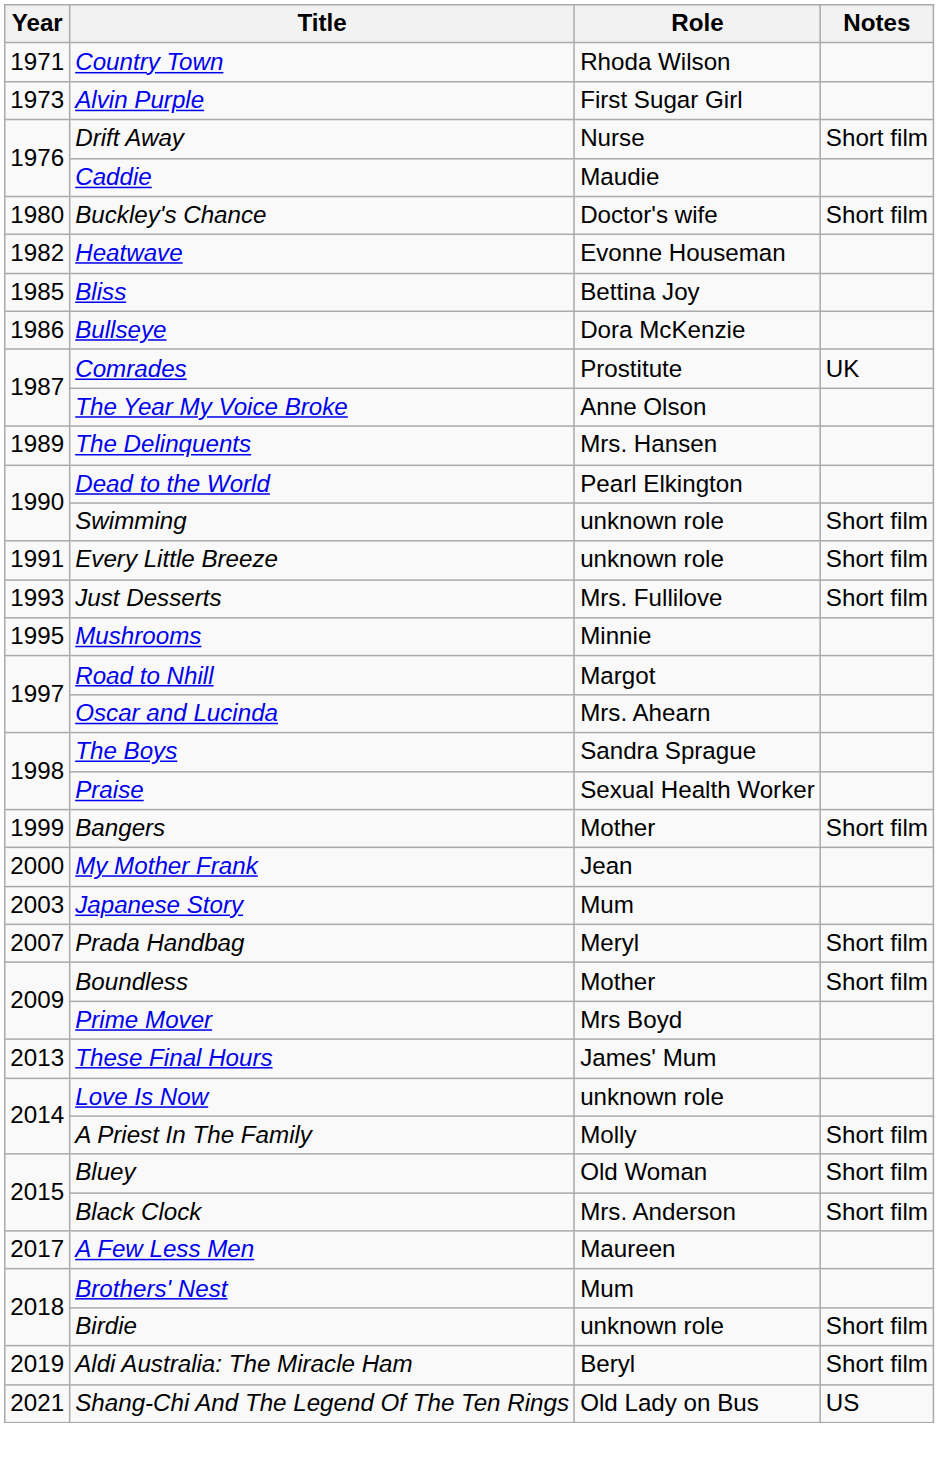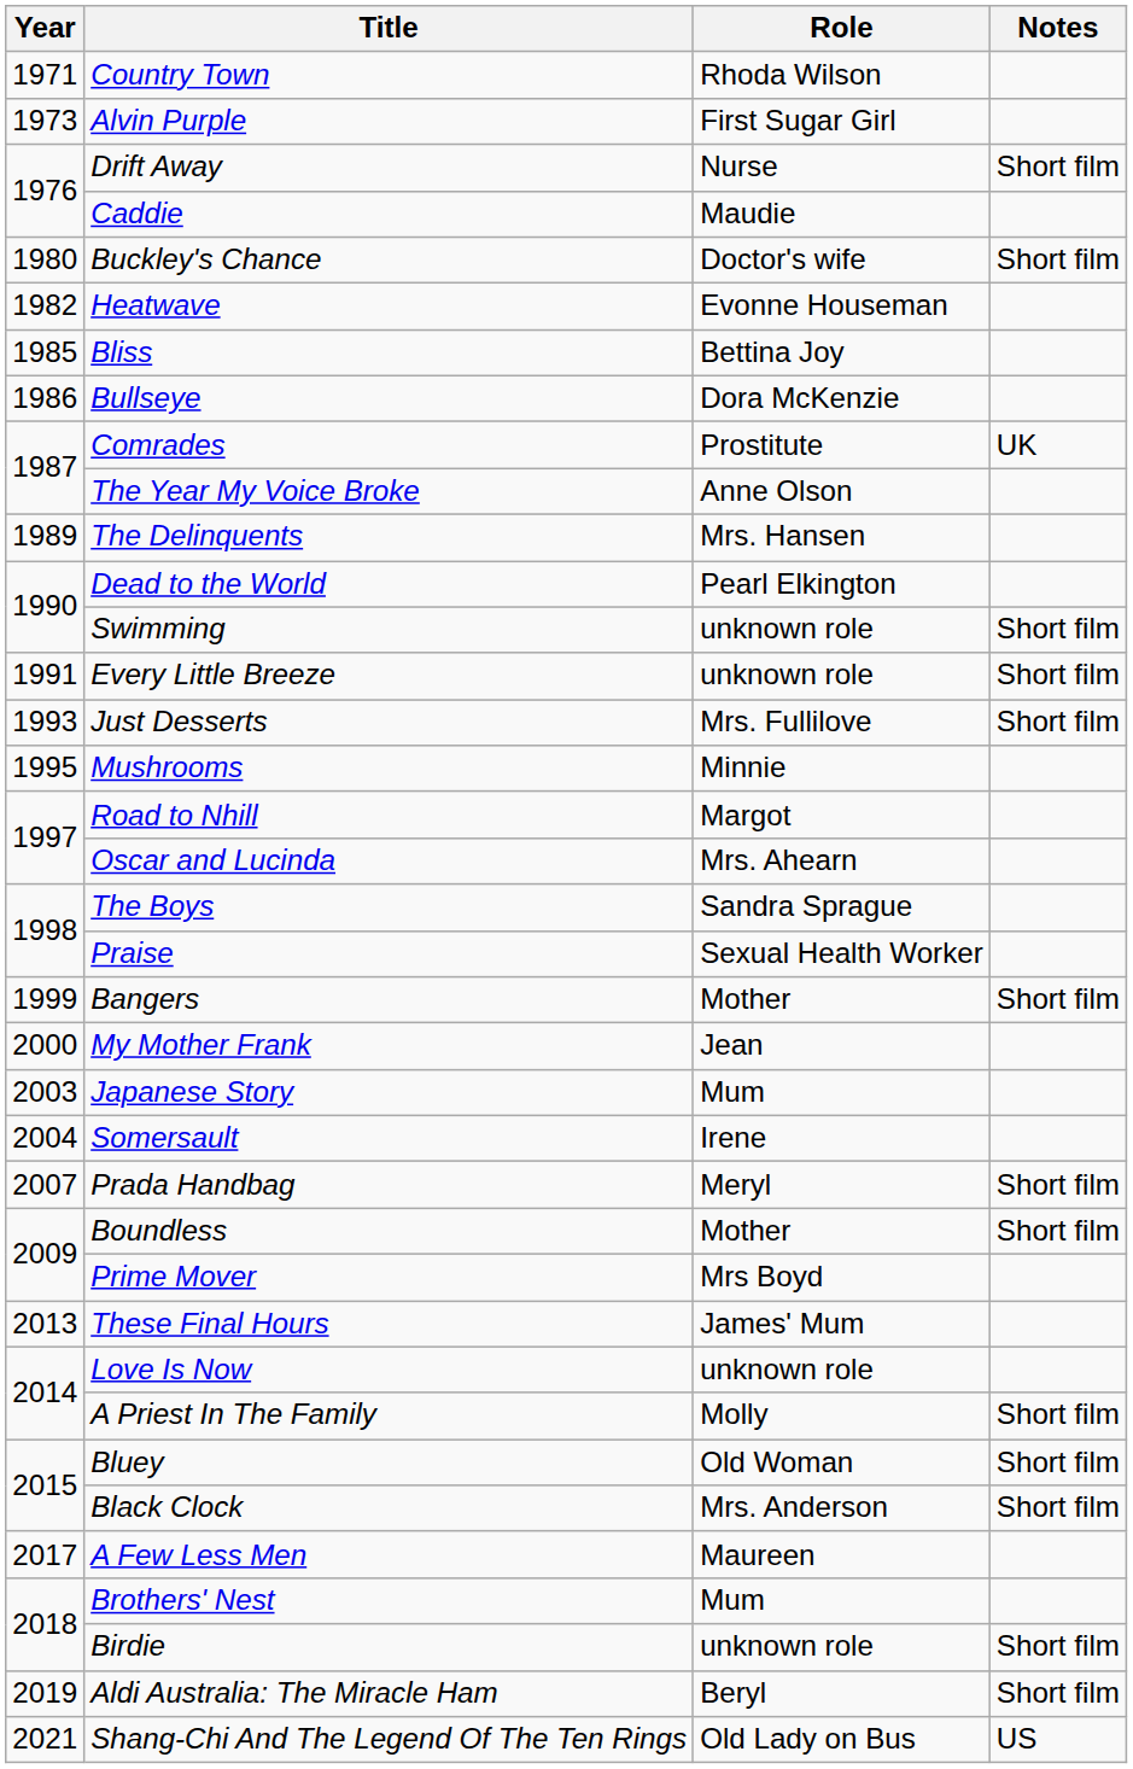+ row: 2004 | Somersault | Irene
